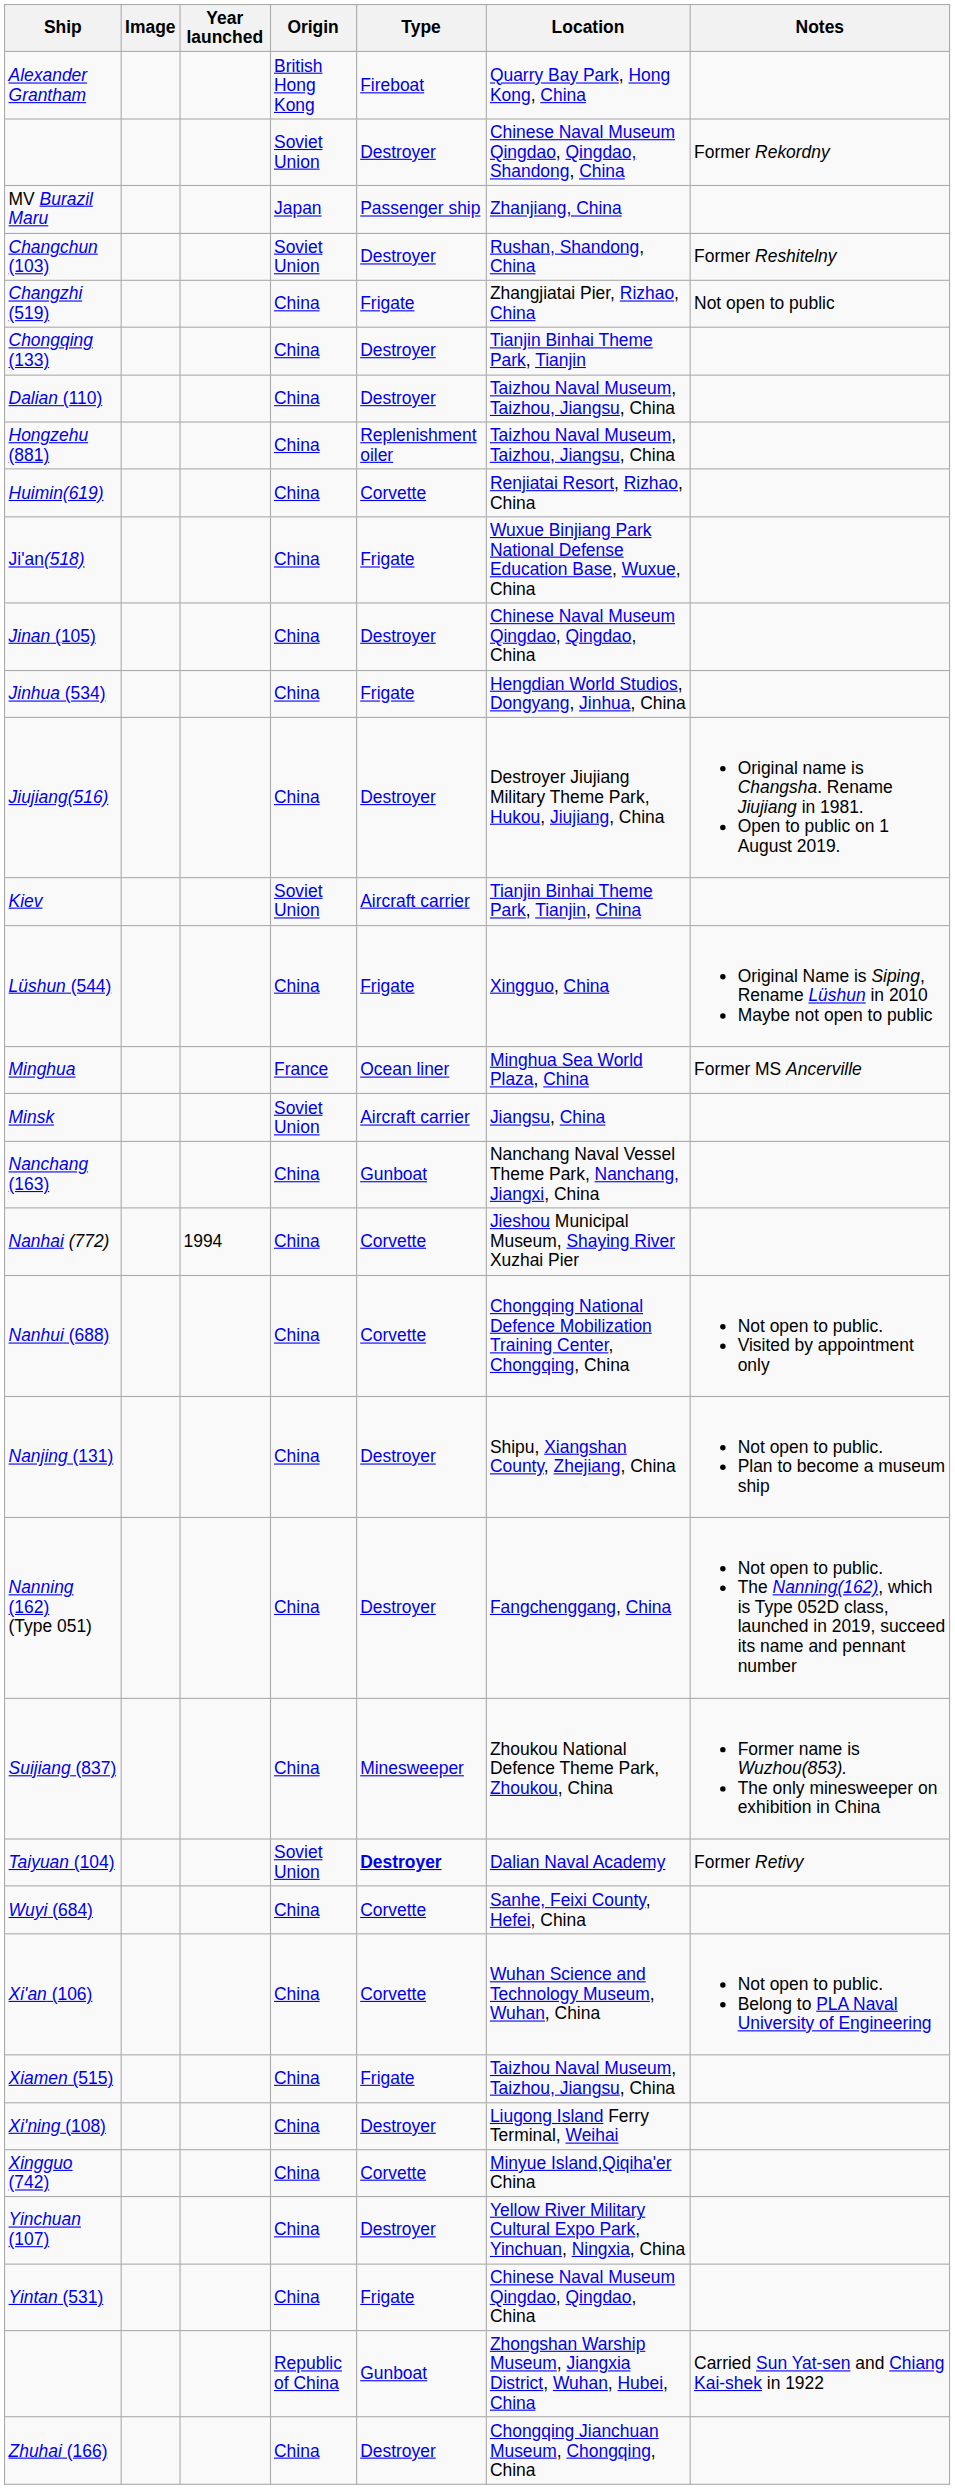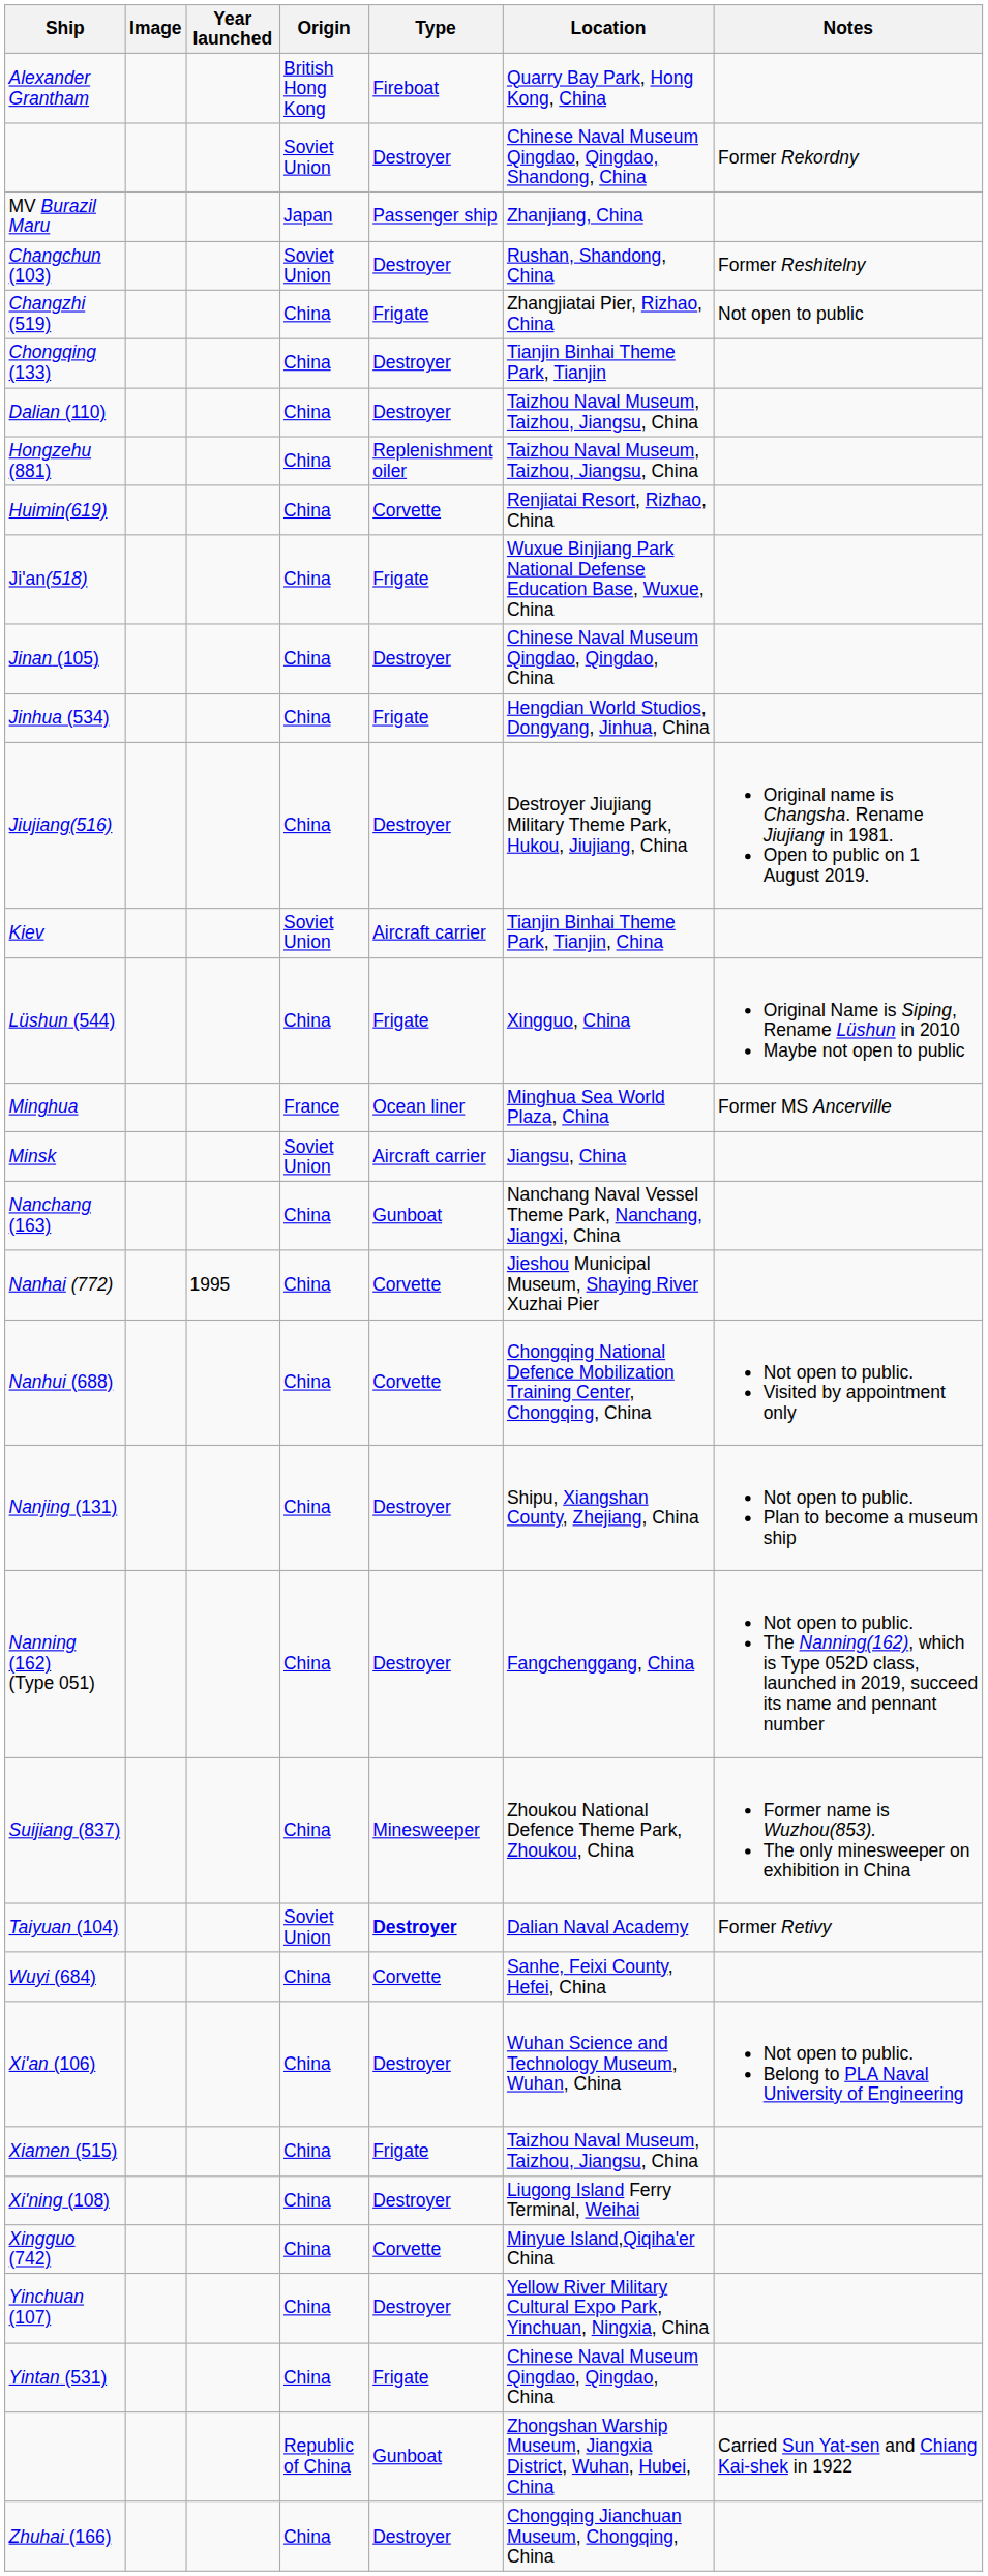Nanhai (772) | Year launched: 1994 -> 1995
Xi'an (106) | Type: Corvette -> Destroyer
